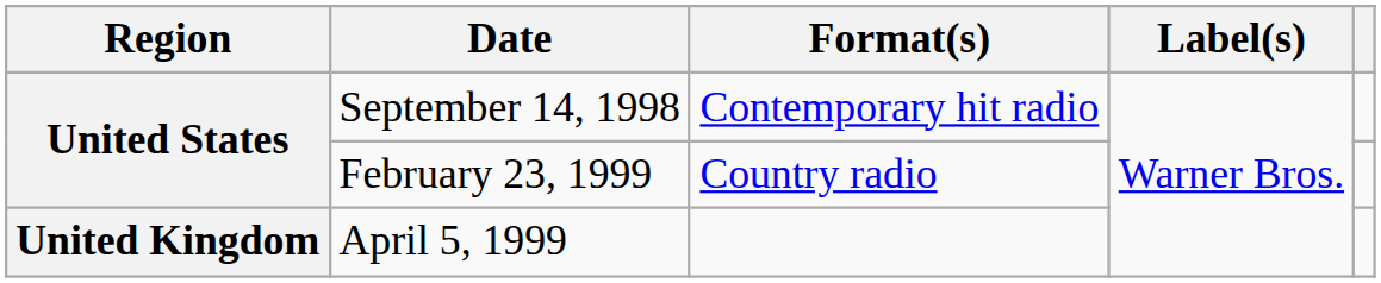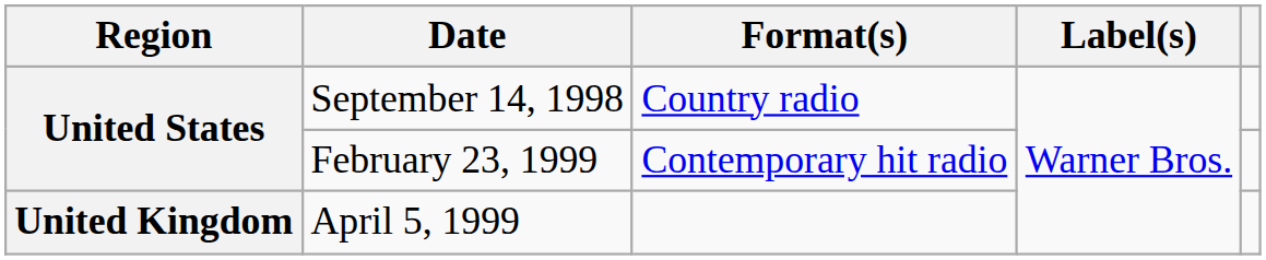September 14, 1998 | Format(s): Contemporary hit radio -> Country radio
February 23, 1999 | Format(s): Country radio -> Contemporary hit radio
